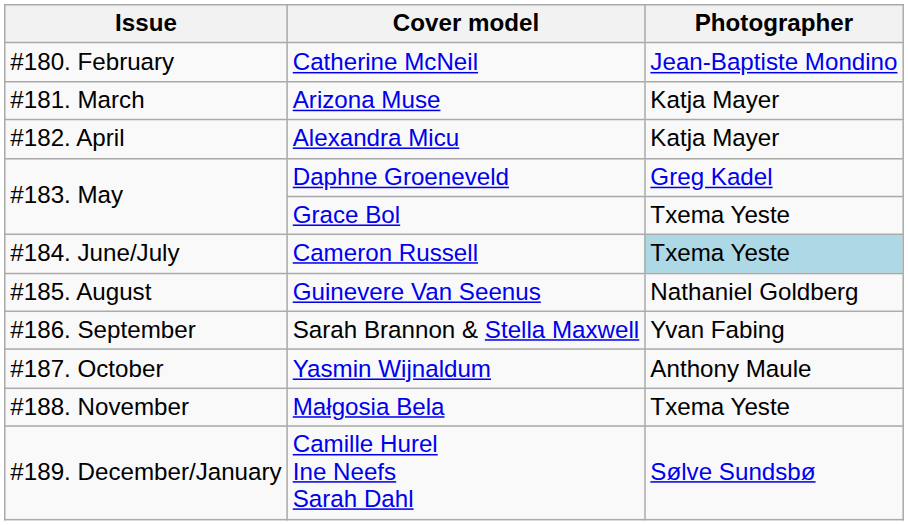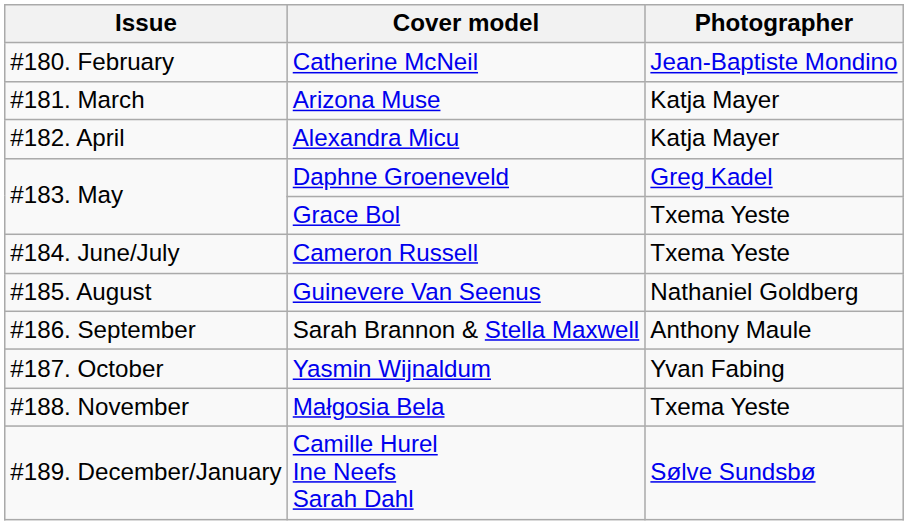Cameron Russell | Photographer: lightblue background -> no background
Sarah Brannon & Stella Maxwell | Photographer: Yvan Fabing -> Anthony Maule
Yasmin Wijnaldum | Photographer: Anthony Maule -> Yvan Fabing
